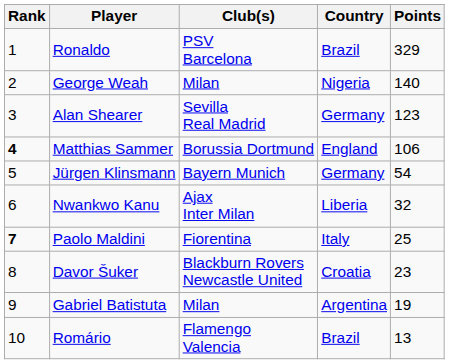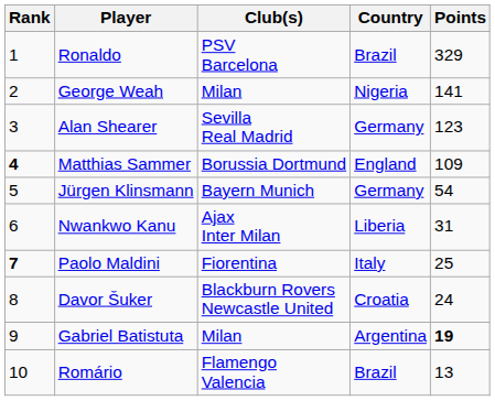George Weah | Points: 140 -> 141
Matthias Sammer | Points: 106 -> 109
Nwankwo Kanu | Points: 32 -> 31
Davor Šuker | Points: 23 -> 24
Gabriel Batistuta | Points: normal -> bold
